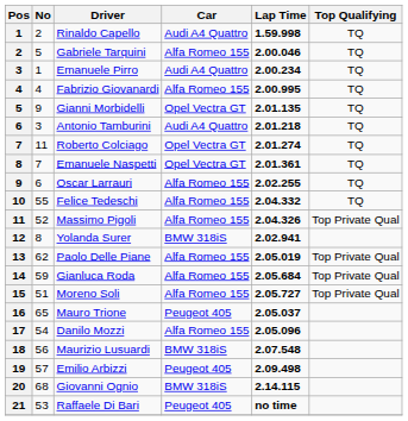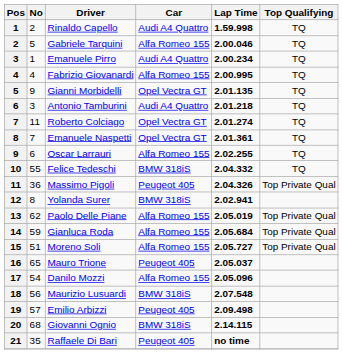Felice Tedeschi | Car: Alfa Romeo 155 -> BMW 318iS
Massimo Pigoli | No: 52 -> 36
Massimo Pigoli | Car: Alfa Romeo 155 -> Peugeot 405
Raffaele Di Bari | No: 53 -> 35
